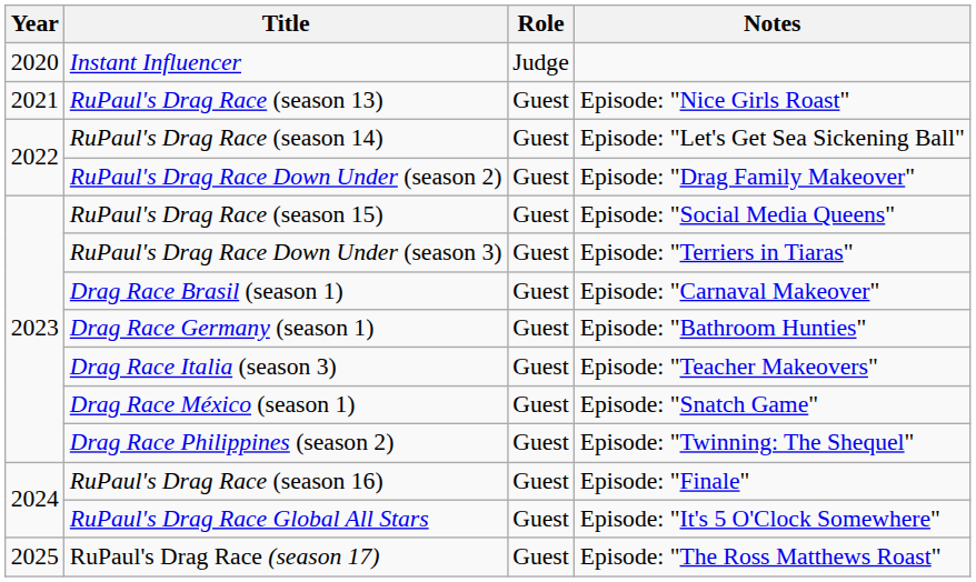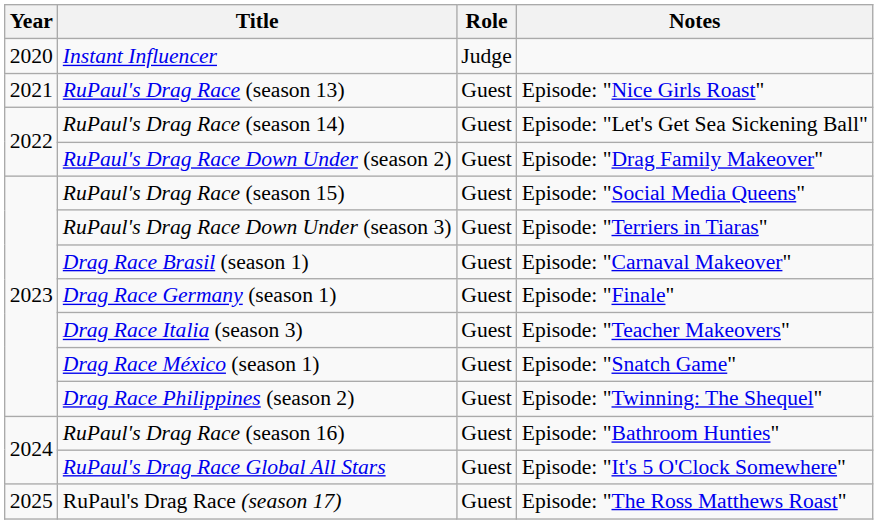Drag Race Germany (season 1) | Notes: Episode: "Bathroom Hunties" -> Episode: "Finale"
RuPaul's Drag Race (season 16) | Notes: Episode: "Finale" -> Episode: "Bathroom Hunties"
